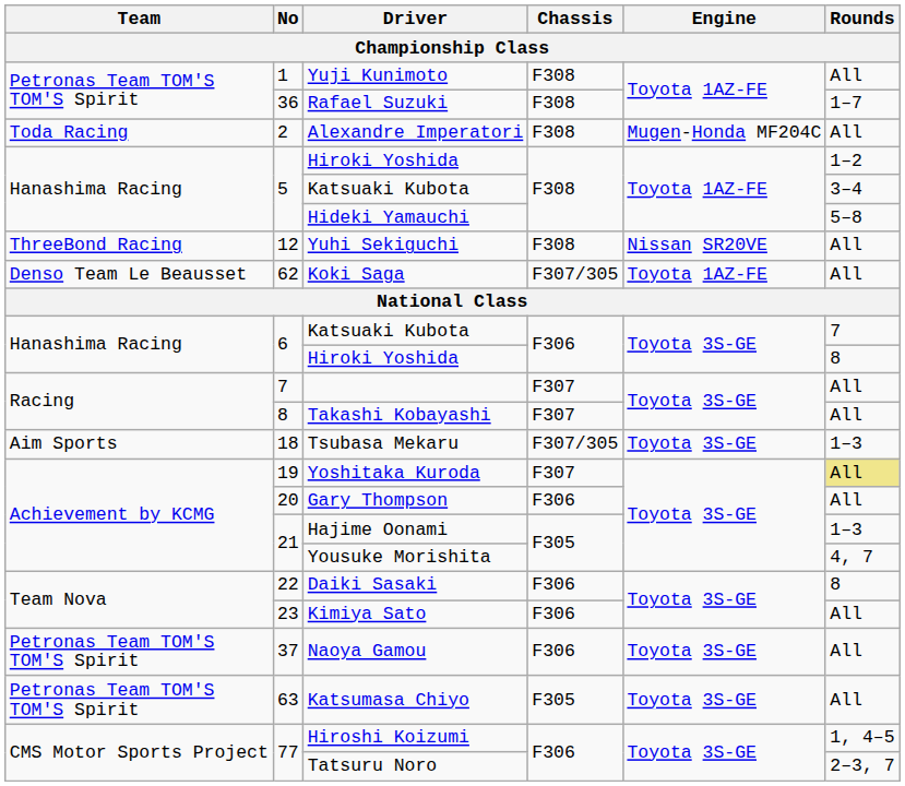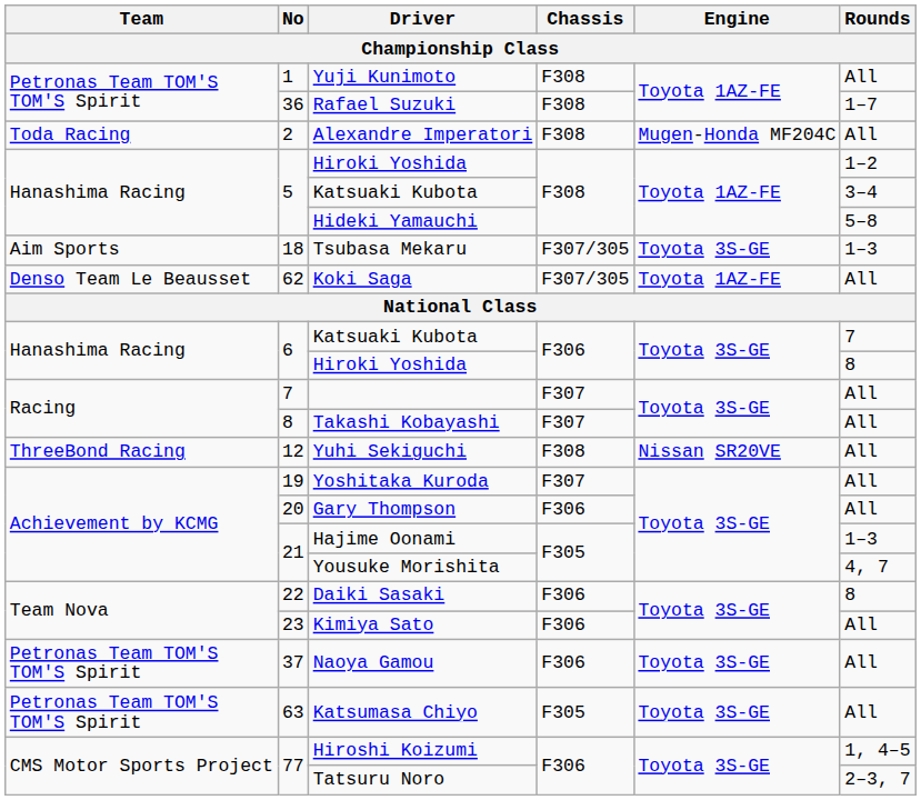rows swapped: Yuhi Sekiguchi <-> Tsubasa Mekaru
Yoshitaka Kuroda | Rounds: khaki background -> no background
